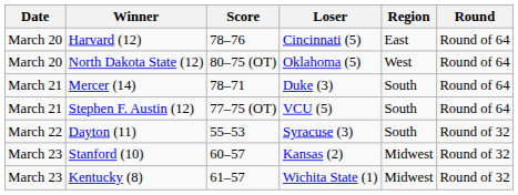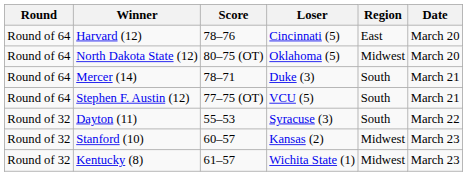columns swapped: Date <-> Round
North Dakota State (12) | Region: West -> Midwest
